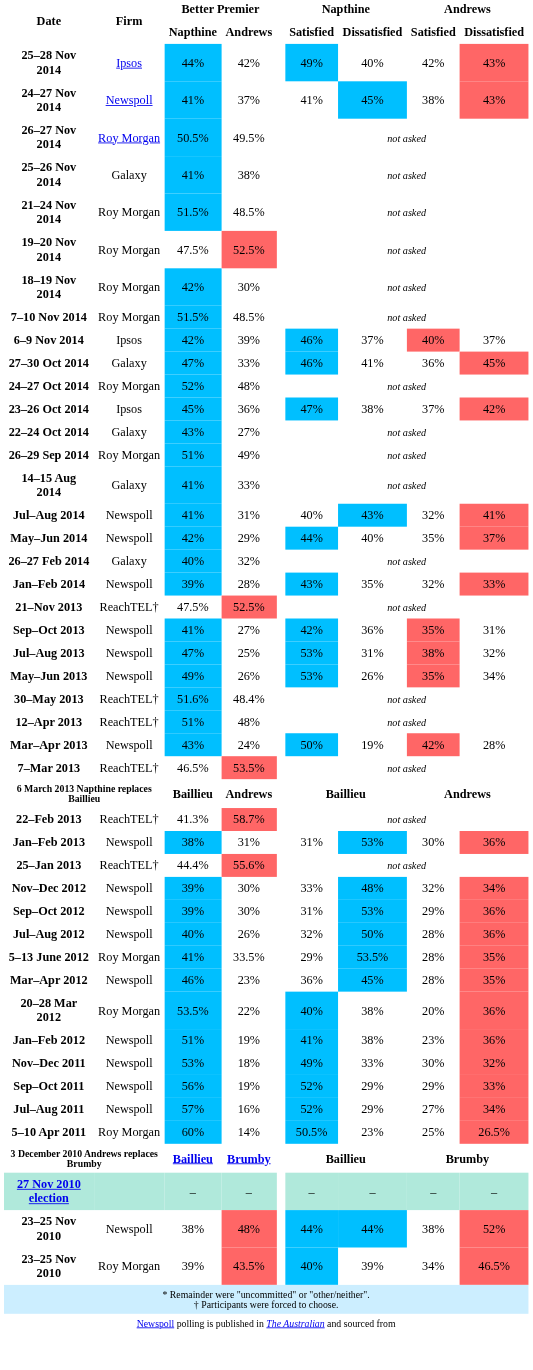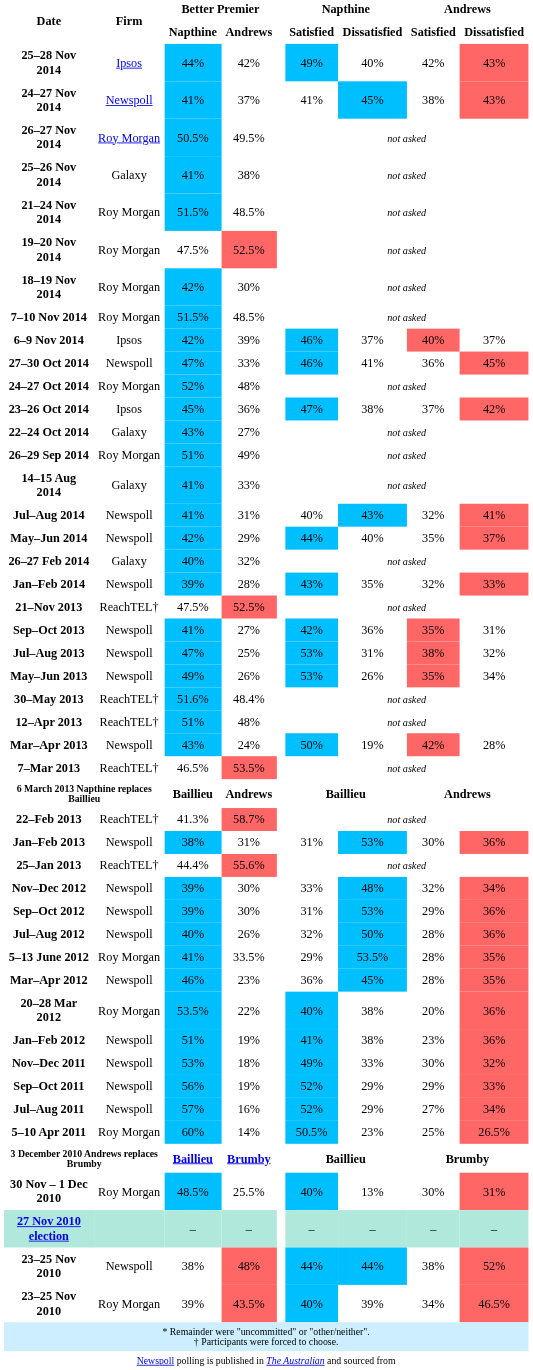27–30 Oct 2014 | Firm: Galaxy -> Newspoll
+ row: 30 Nov – 1 Dec 2010 | Roy Morgan | 48.5% | 25.5% | 40% | 13% | 30% | 31%
